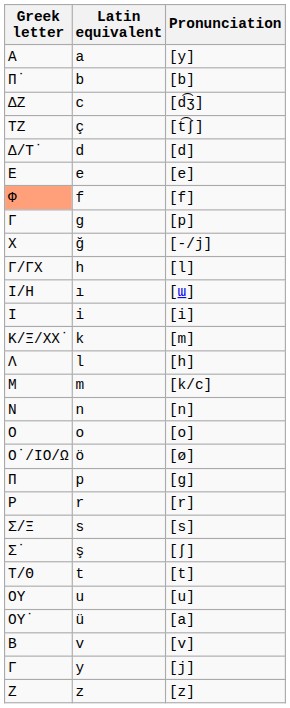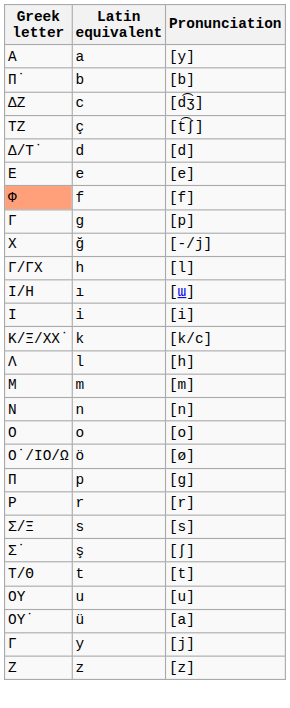k | Pronunciation: [m] -> [k/c]
m | Pronunciation: [k/c] -> [m]
- row: Β | v | [v]
